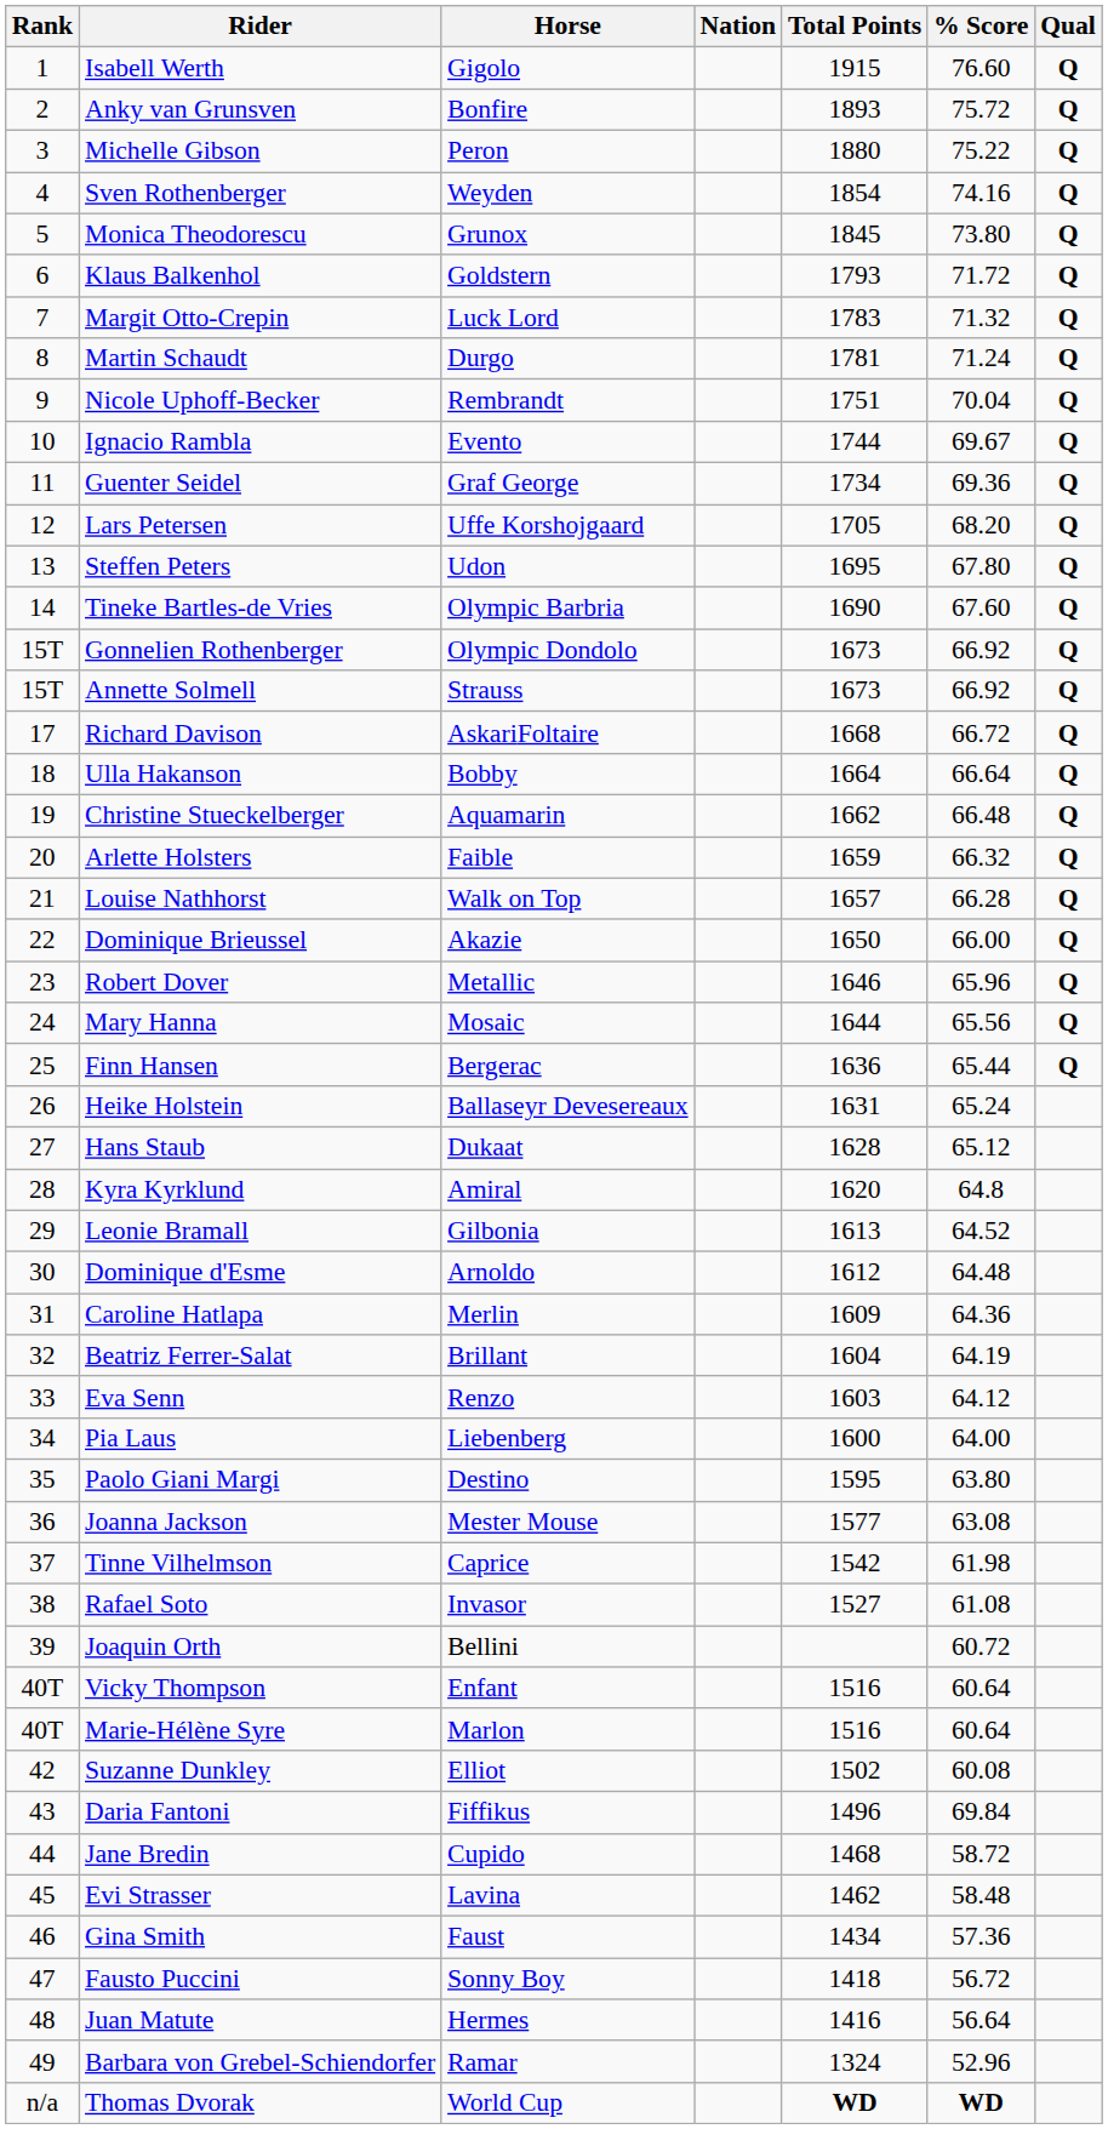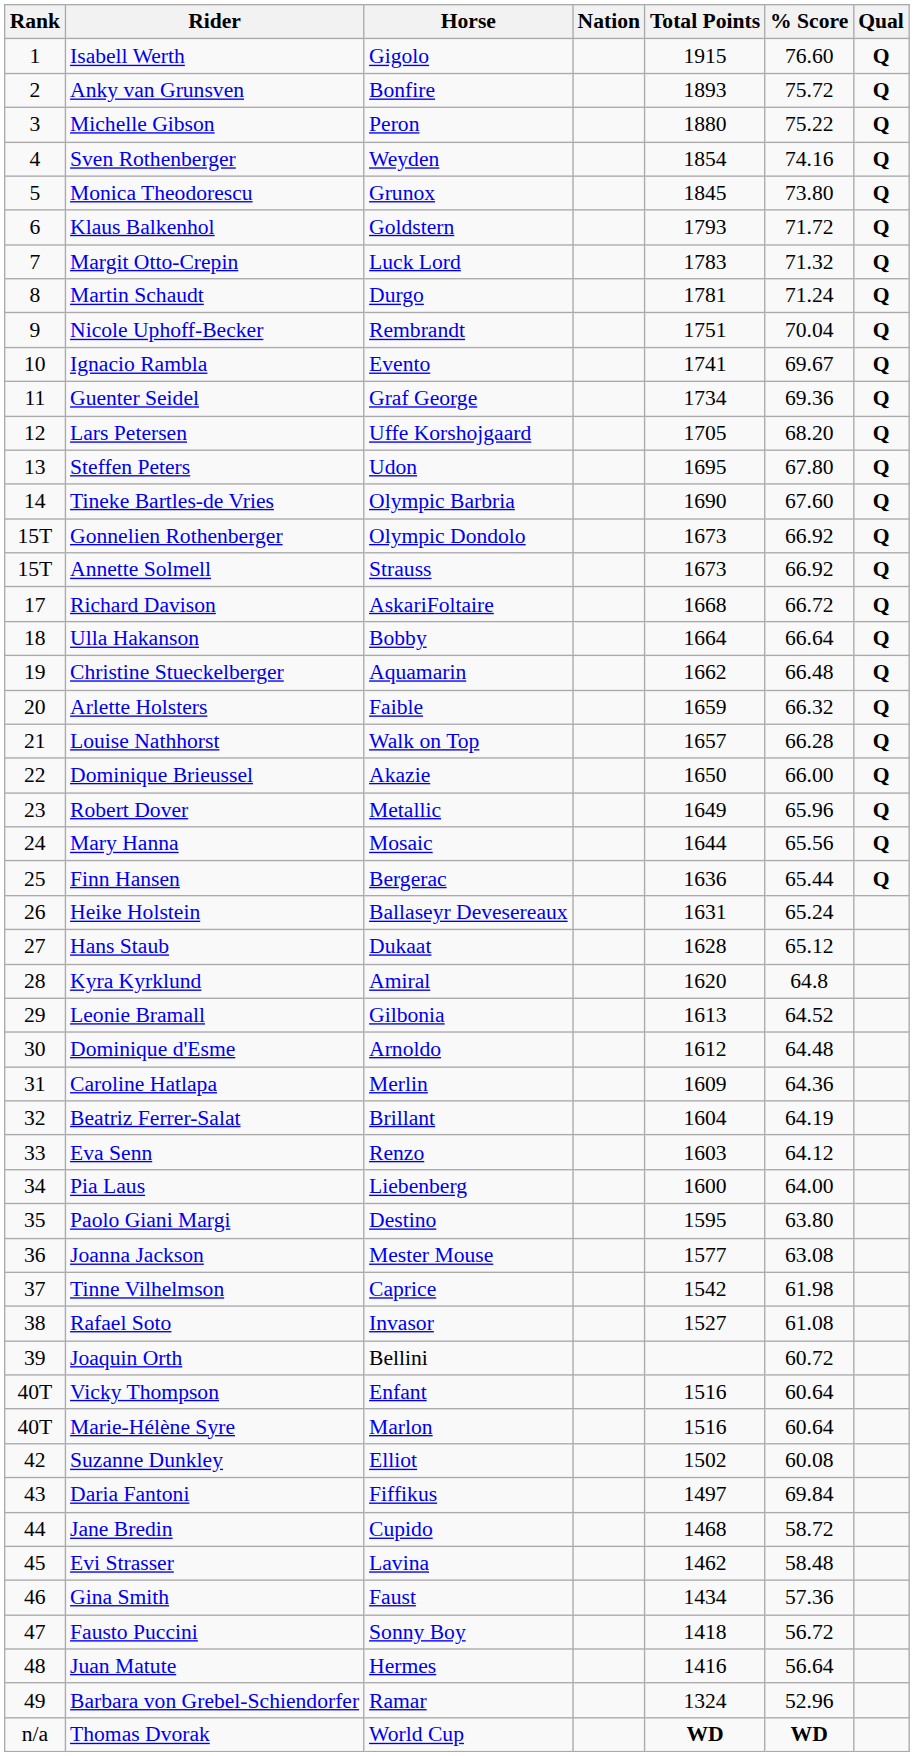Ignacio Rambla | Total Points: 1744 -> 1741
Robert Dover | Total Points: 1646 -> 1649
Daria Fantoni | Total Points: 1496 -> 1497
